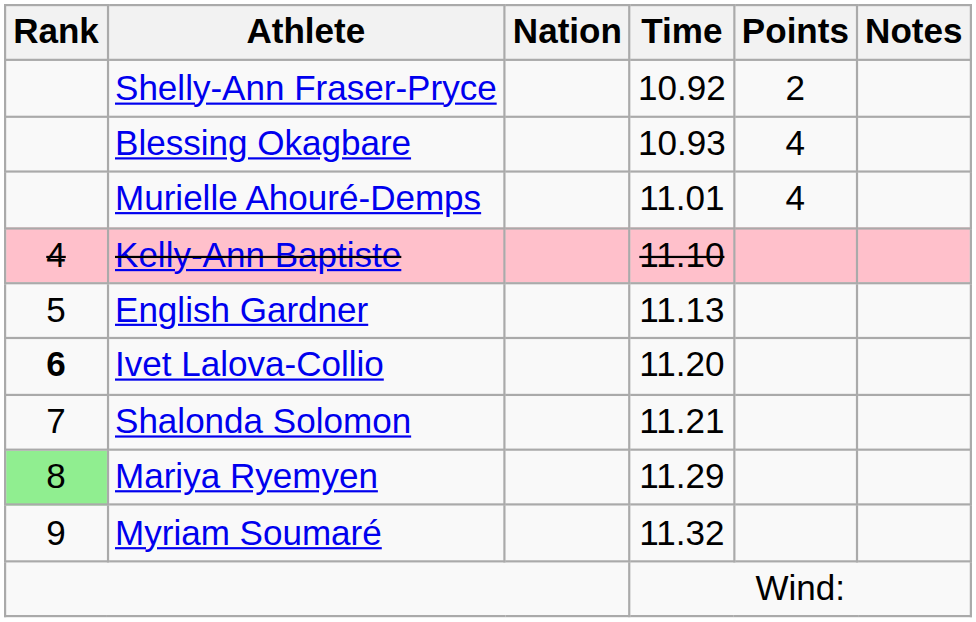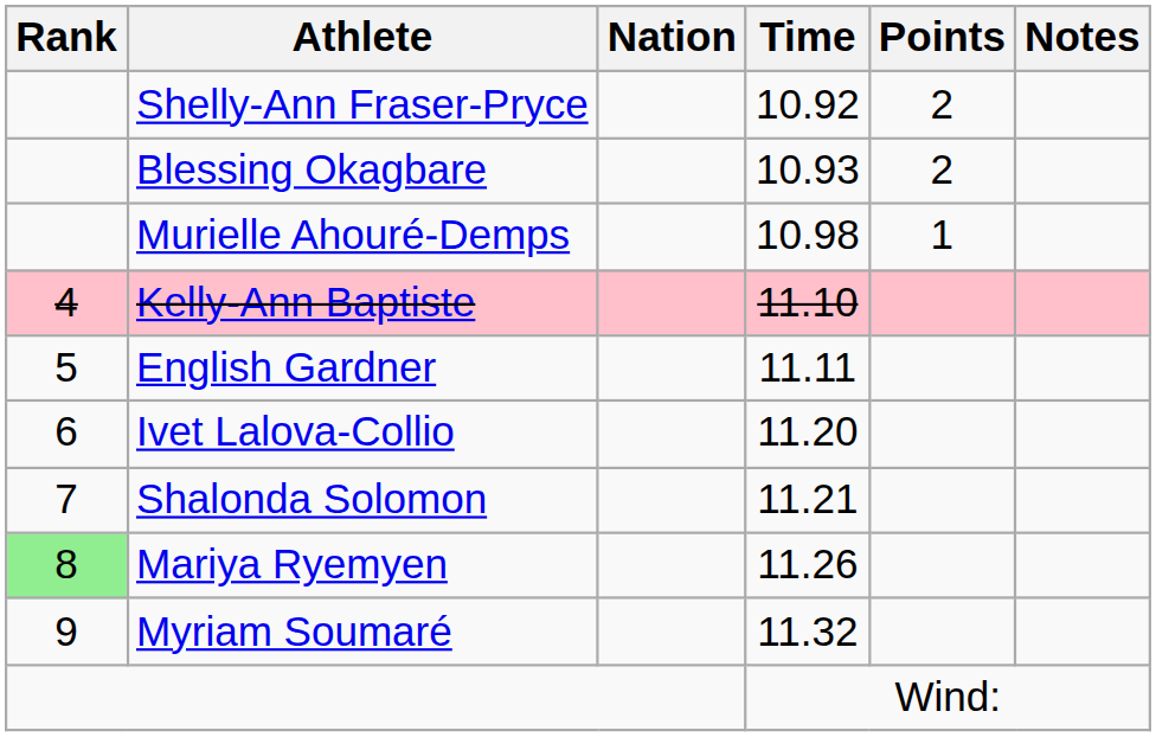Blessing Okagbare | Points: 4 -> 2
Murielle Ahouré-Demps | Time: 11.01 -> 10.98
Murielle Ahouré-Demps | Points: 4 -> 1
English Gardner | Time: 11.13 -> 11.11
Ivet Lalova-Collio | Rank: bold -> normal
Mariya Ryemyen | Time: 11.29 -> 11.26
